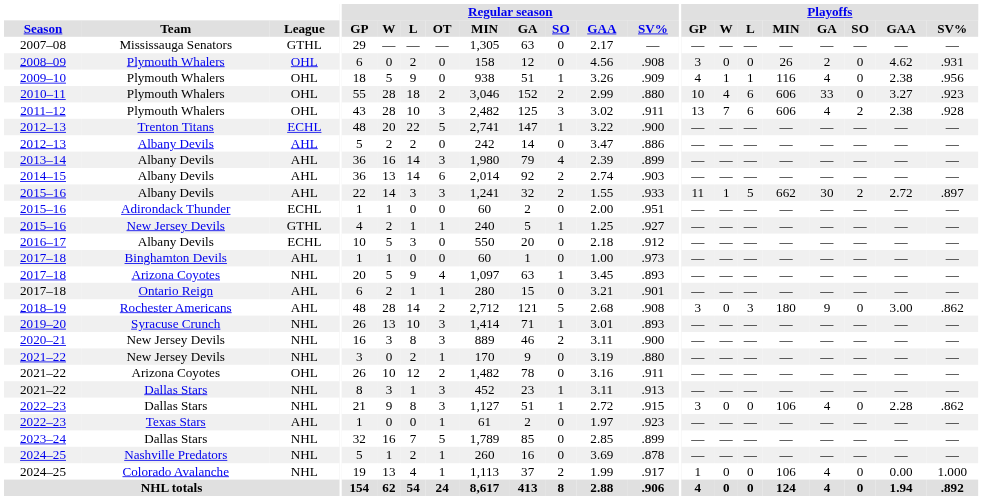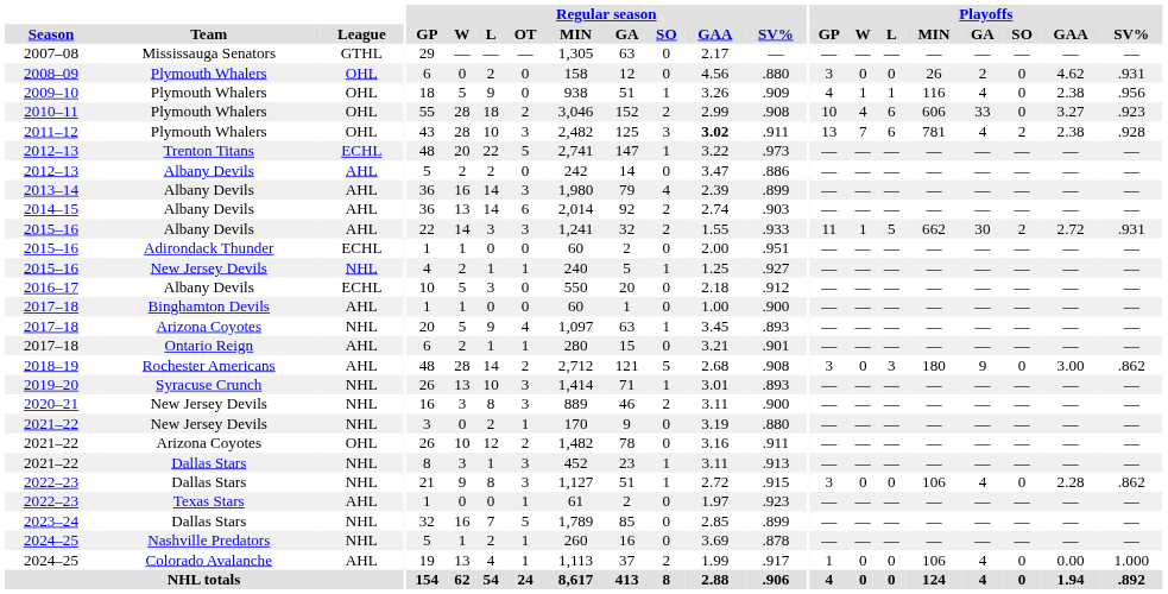2008–09 | Regular season / SV%: .908 -> .880
2010–11 | Regular season / SV%: .880 -> .908
2011–12 | Regular season / GAA: normal -> bold
2011–12 | Playoffs / MIN: 606 -> 781
2012–13 / Trenton Titans | Regular season / SV%: .900 -> .973
2015–16 / Albany Devils | Playoffs / SV%: .897 -> .931
2015–16 / New Jersey Devils | League: GTHL -> NHL
2017–18 / Binghamton Devils | Regular season / SV%: .973 -> .900
2024–25 / Colorado Avalanche | League: NHL -> AHL
